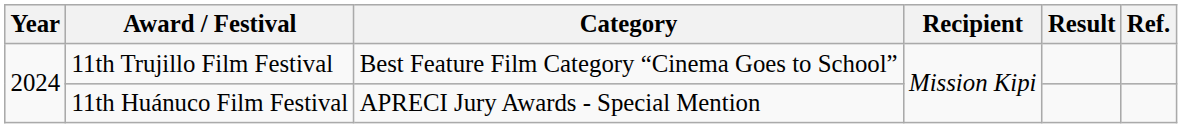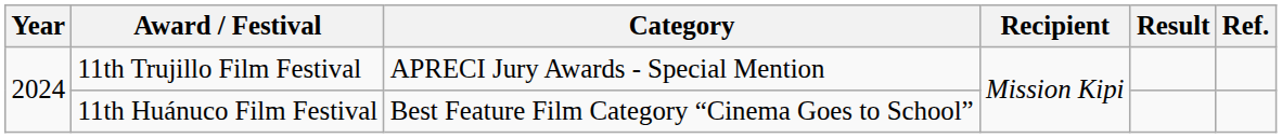11th Trujillo Film Festival | Category: Best Feature Film Category “Cinema Goes to School” -> APRECI Jury Awards - Special Mention
11th Huánuco Film Festival | Category: APRECI Jury Awards - Special Mention -> Best Feature Film Category “Cinema Goes to School”
